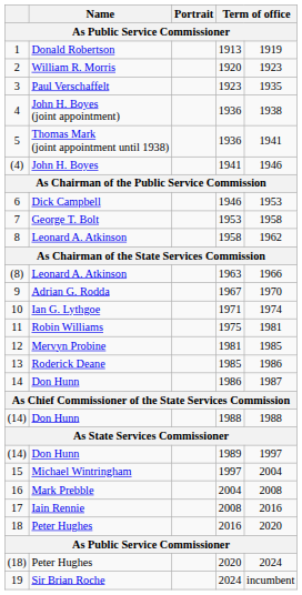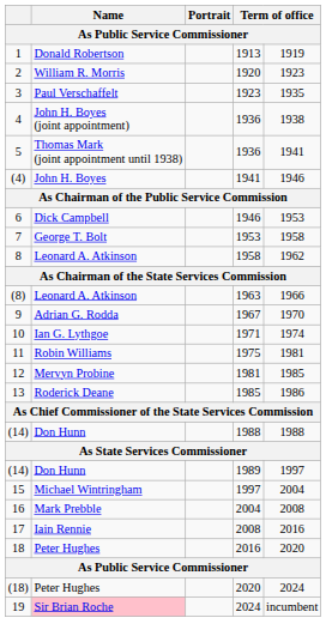- row: 14 | Don Hunn | 1986 | 1987
19 | Name: no background -> pink background
